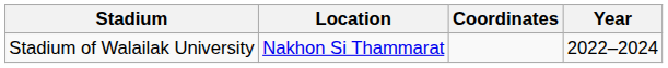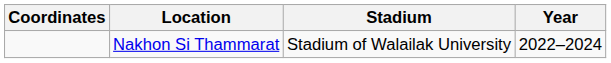columns swapped: Coordinates <-> Stadium
